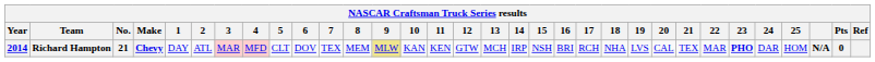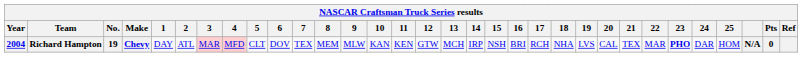Richard Hampton | Year: 2014 -> 2004
Richard Hampton | No.: 21 -> 19
Richard Hampton | 9: khaki background -> no background
